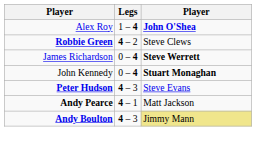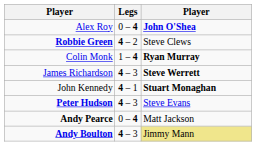Alex Roy | Legs: 1 – 4 -> 0 – 4
+ row: Colin Monk | 1 – 4 | Ryan Murray
James Richardson | Legs: 0 – 4 -> 4 – 3
John Kennedy | Legs: 0 – 4 -> 4 – 1
Andy Pearce | Legs: 4 – 1 -> 0 – 4
